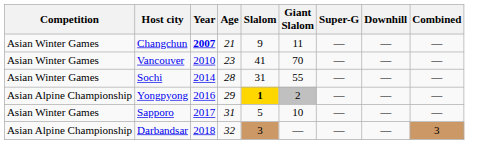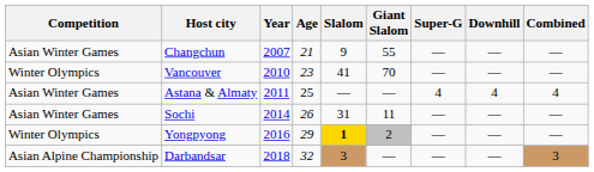Changchun | Year: bold -> normal
Changchun | Giant Slalom: 11 -> 55
Vancouver | Competition: Asian Winter Games -> Winter Olympics
+ row: Asian Winter Games | Astana & Almaty | 2011 | 25 | — | — | 4 | 4 | 4
Sochi | Age: 28 -> 26
Sochi | Giant Slalom: 55 -> 11
Yongpyong | Competition: Asian Alpine Championship -> Winter Olympics
- row: Asian Winter Games | Sapporo | 2017 | 31 | 5 | 10 | — | — | —
